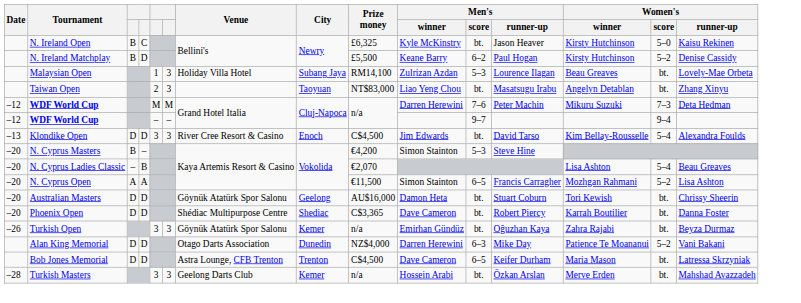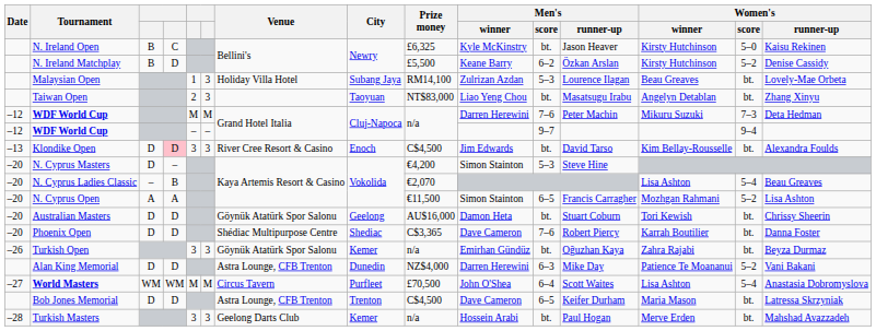N. Ireland Matchplay | Men's / runner-up: Paul Hogan -> Özkan Arslan
Klondike Open | column 4: no background -> pink background
Klondike Open | Women's / score: 5–4 -> bt.
N. Cyprus Masters | column 3: B -> D
Phoenix Open | Men's / score: bt. -> 7–6
Alan King Memorial | Venue: Otago Darts Association -> Astra Lounge, CFB Trenton
+ row: –27 | World Masters | WM | WM | M | M | Circus Tavern | Purfleet | £70,500 | John O'Shea | 6–4 | Scott Waites | Lisa Ashton | 5–4 | Anastasia Dobromyslova
Turkish Masters | Men's / runner-up: Özkan Arslan -> Paul Hogan
